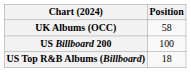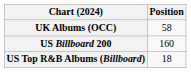US Billboard 200 | Position: 100 -> 160
